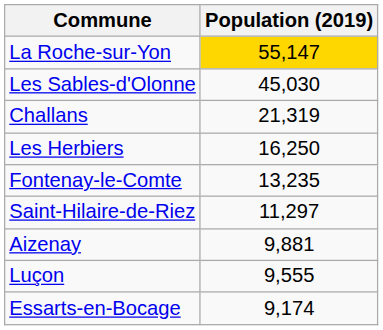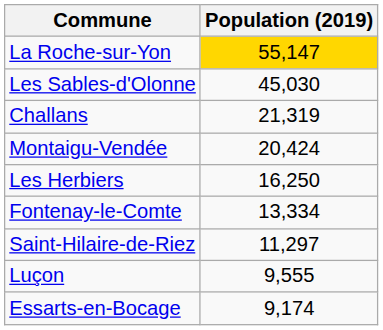+ row: Montaigu-Vendée | 20,424
Fontenay-le-Comte | Population (2019): 13,235 -> 13,334
- row: Aizenay | 9,881
